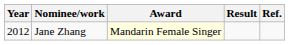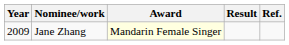Jane Zhang | Year: 2012 -> 2009
